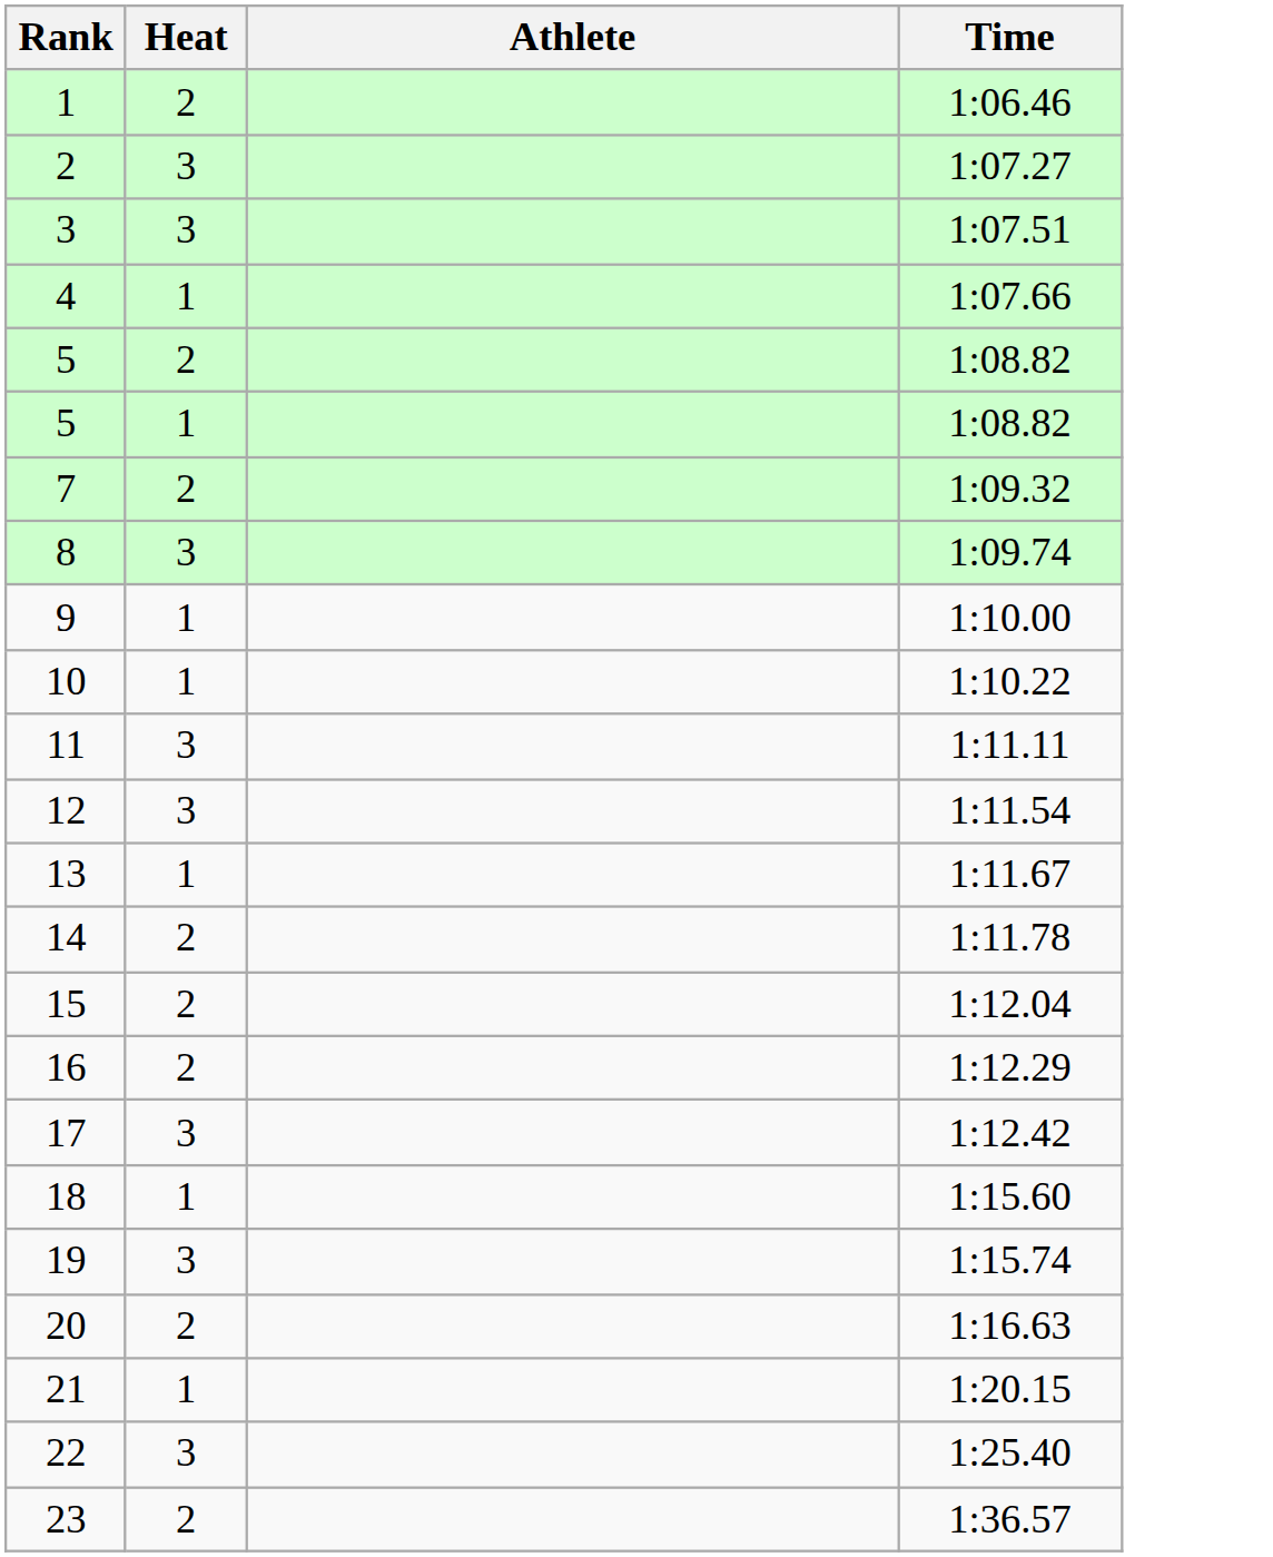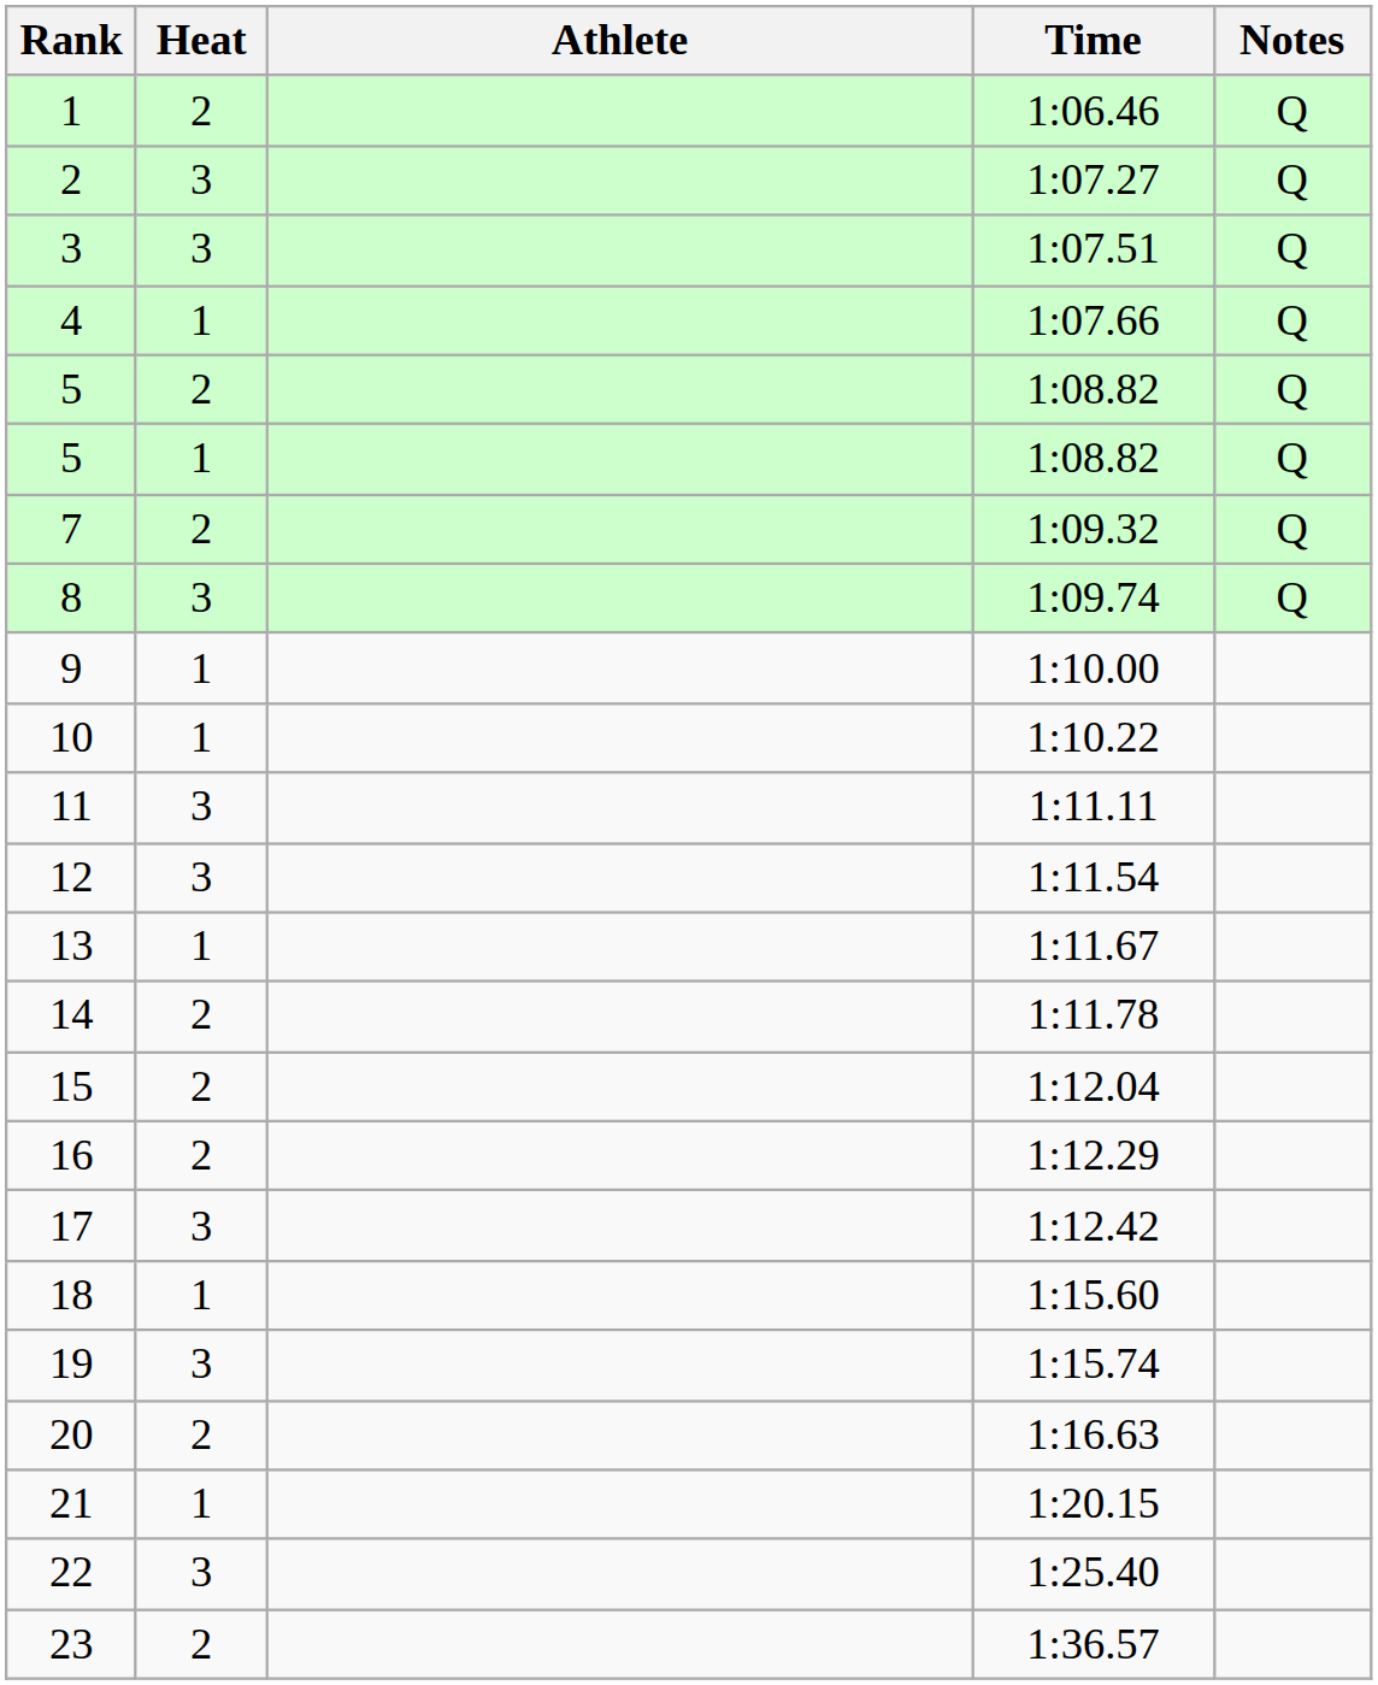+ column: Notes | Q | Q | Q | Q | Q | Q | Q | Q
